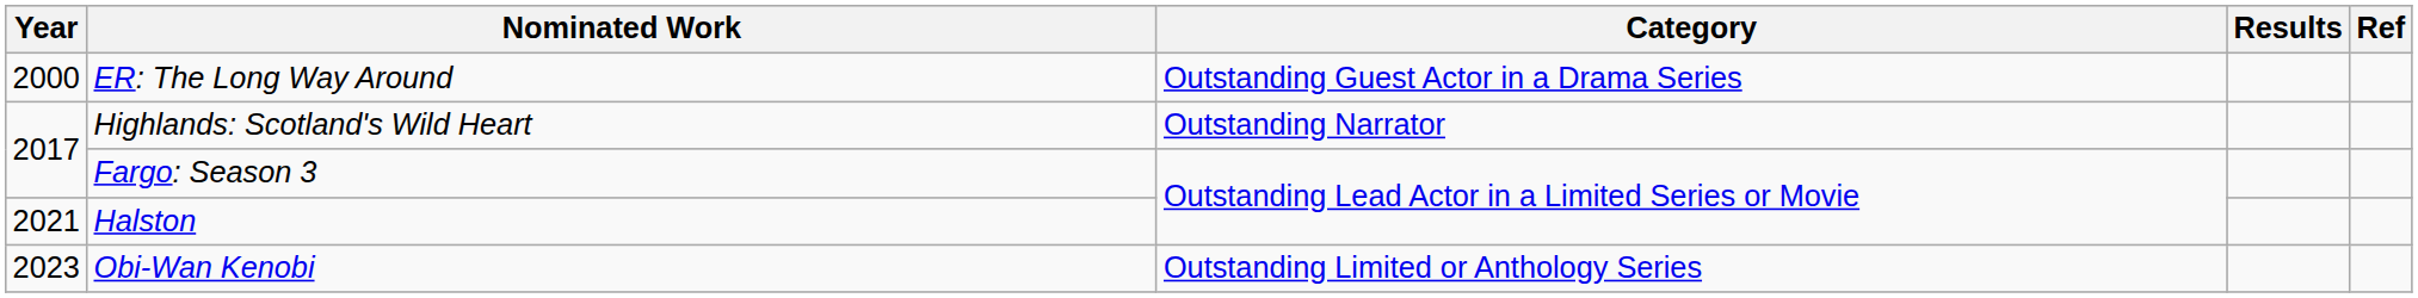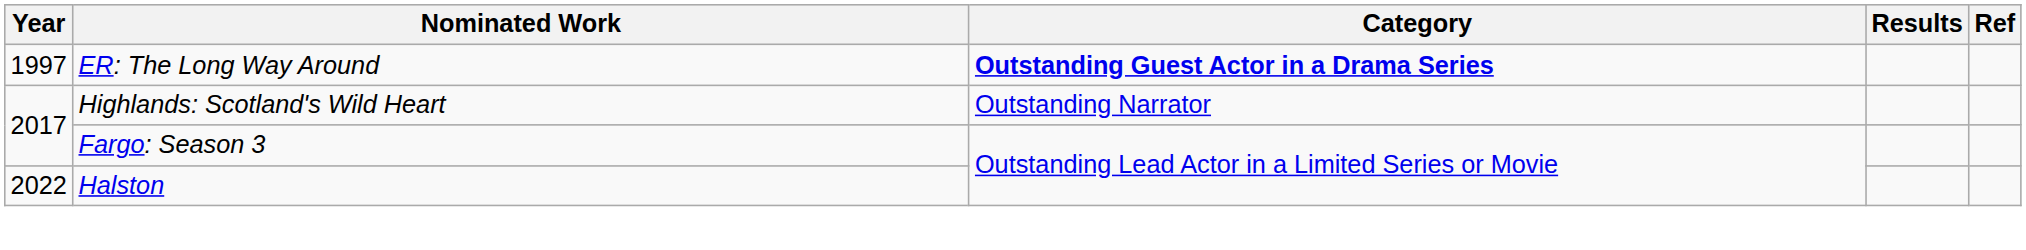ER: The Long Way Around | Year: 2000 -> 1997
ER: The Long Way Around | Category: normal -> bold
Halston | Year: 2021 -> 2022
- row: 2023 | Obi-Wan Kenobi | Outstanding Limited or Anthology Series
